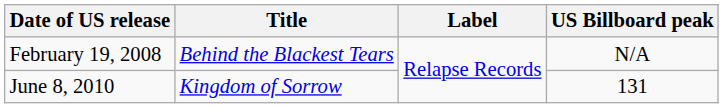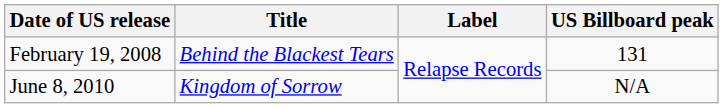February 19, 2008 | US Billboard peak: N/A -> 131
June 8, 2010 | US Billboard peak: 131 -> N/A
